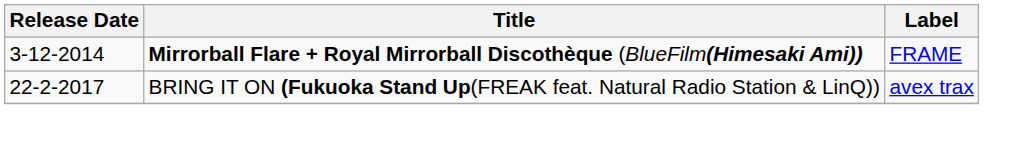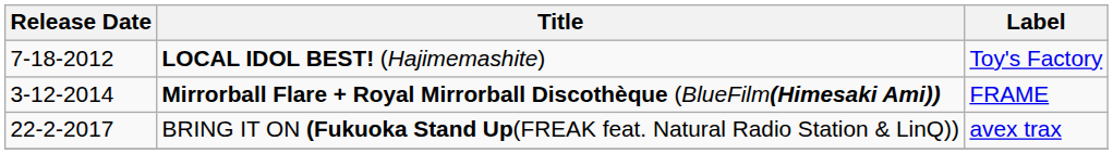+ row: 7-18-2012 | LOCAL IDOL BEST! (Hajimemashite) | Toy's Factory
